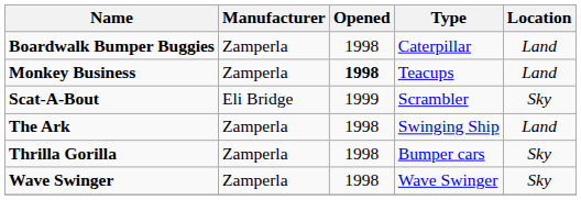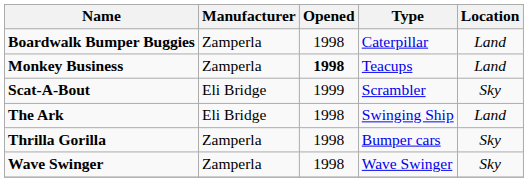The Ark | Manufacturer: Zamperla -> Eli Bridge
